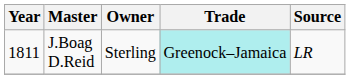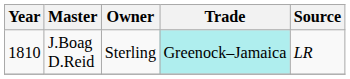J.Boag D.Reid | Year: 1811 -> 1810
